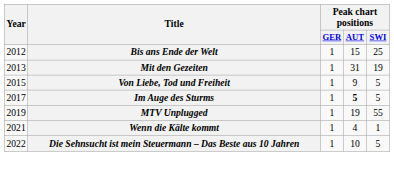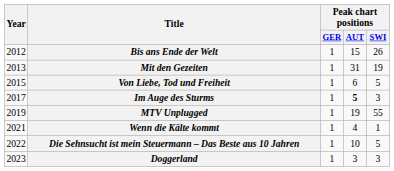Bis ans Ende der Welt | Peak chart positions / SWI: 25 -> 26
Von Liebe, Tod und Freiheit | Peak chart positions / AUT: 9 -> 6
Im Auge des Sturms | Peak chart positions / SWI: 5 -> 3
+ row: 2023 | Doggerland | 1 | 3 | 3
